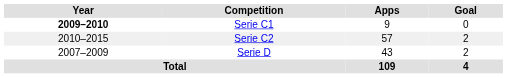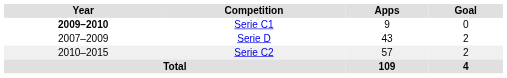rows swapped: Serie C2 <-> Serie D
